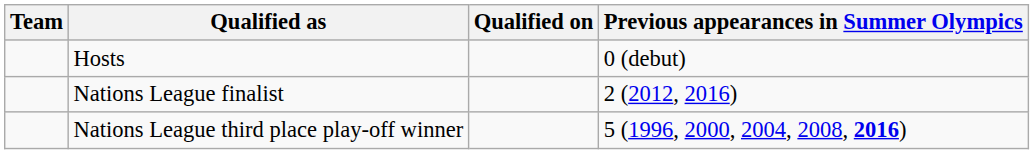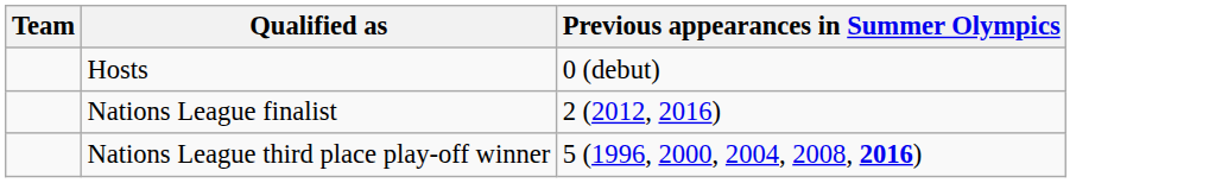- column: Qualified on
